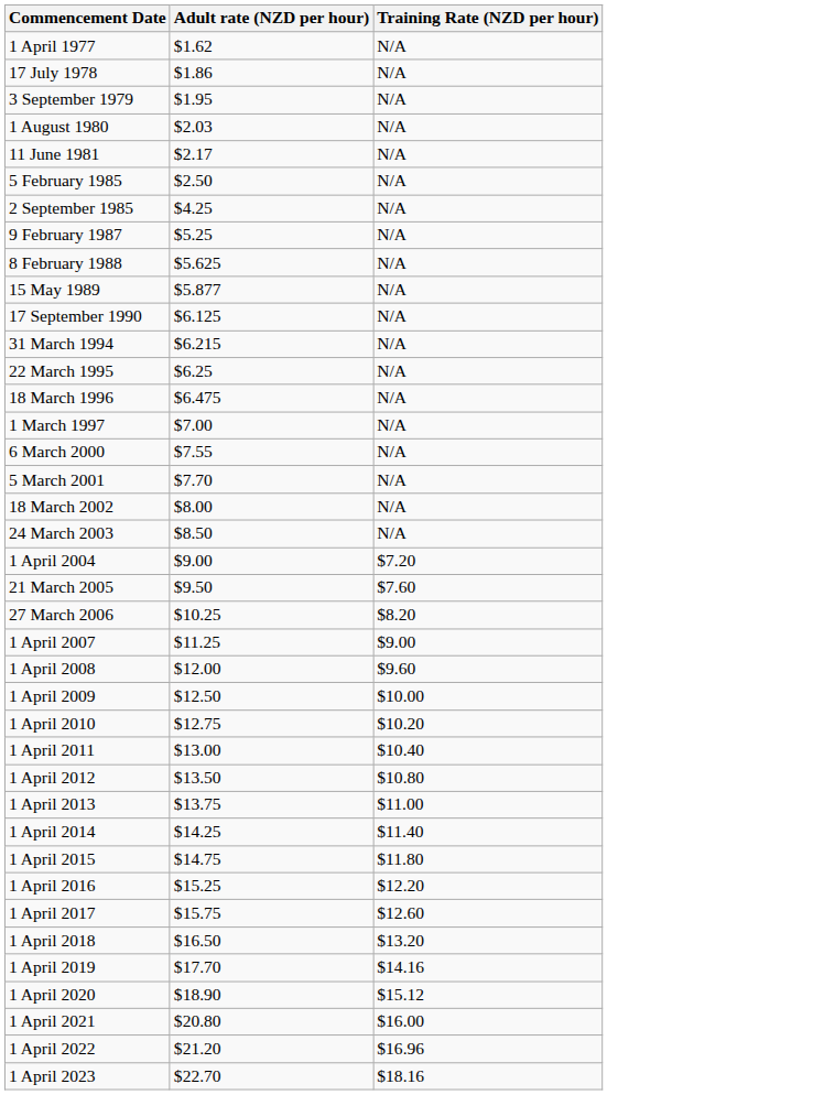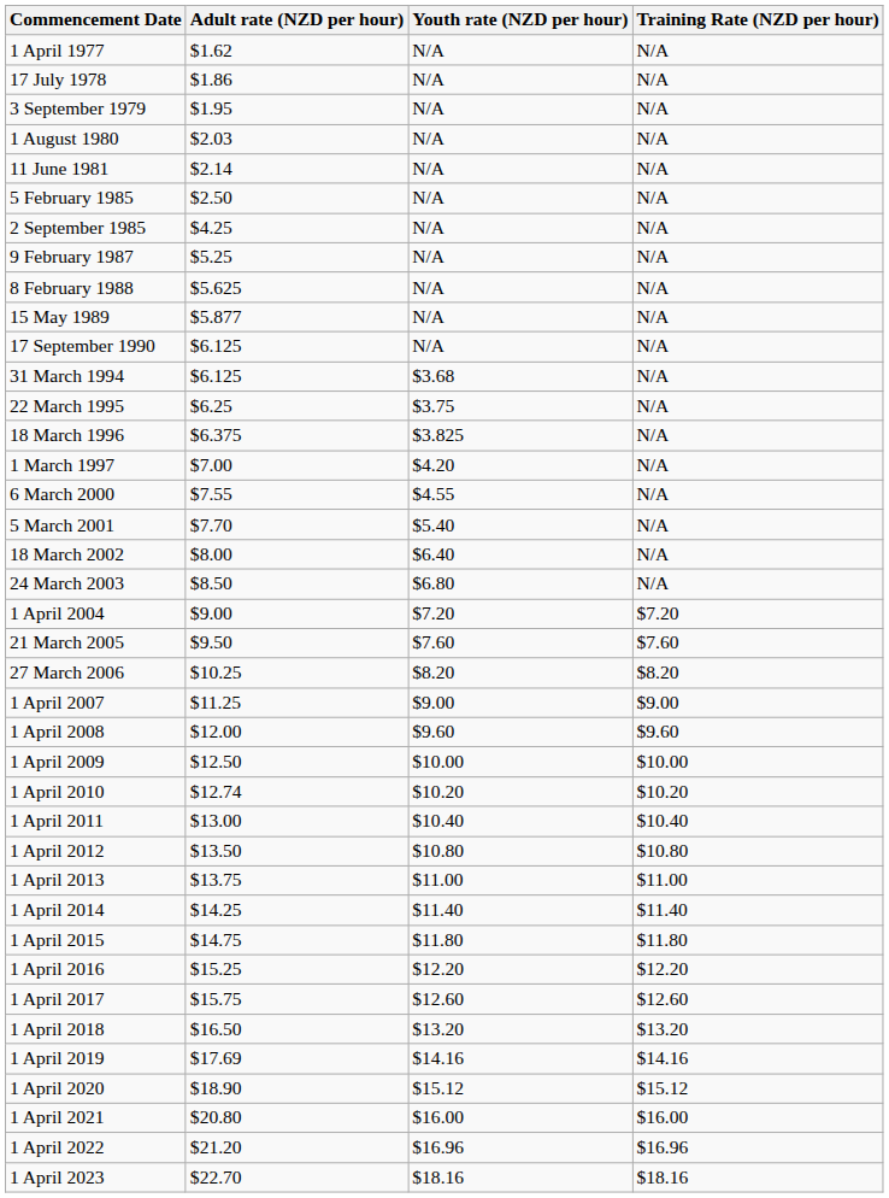+ column: Youth rate (NZD per hour) | N/A | N/A | N/A | N/A | N/A | N/A | N/A | N/A | N/A | N/A | N/A | $3.68 | $3.75 | $3.825 | $4.20 | $4.55 | $5.40 | $6.40 | $6.80 | $7.20 | $7.60 | $8.20 | $9.00 | $9.60 | $10.00 | $10.20 | $10.40 | $10.80 | $11.00 | $11.40 | $11.80 | $12.20 | $12.60 | $13.20 | $14.16 | $15.12 | $16.00 | $16.96 | $18.16
11 June 1981 | Adult rate (NZD per hour): $2.17 -> $2.14
31 March 1994 | Adult rate (NZD per hour): $6.215 -> $6.125
18 March 1996 | Adult rate (NZD per hour): $6.475 -> $6.375
1 April 2010 | Adult rate (NZD per hour): $12.75 -> $12.74
1 April 2019 | Adult rate (NZD per hour): $17.70 -> $17.69
